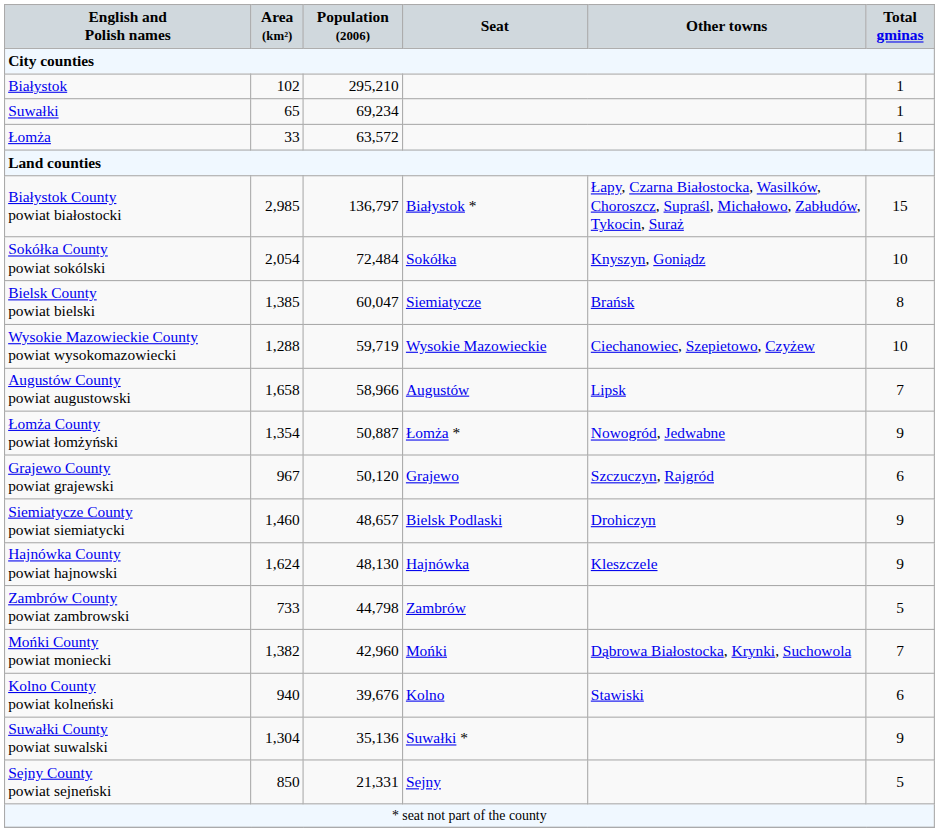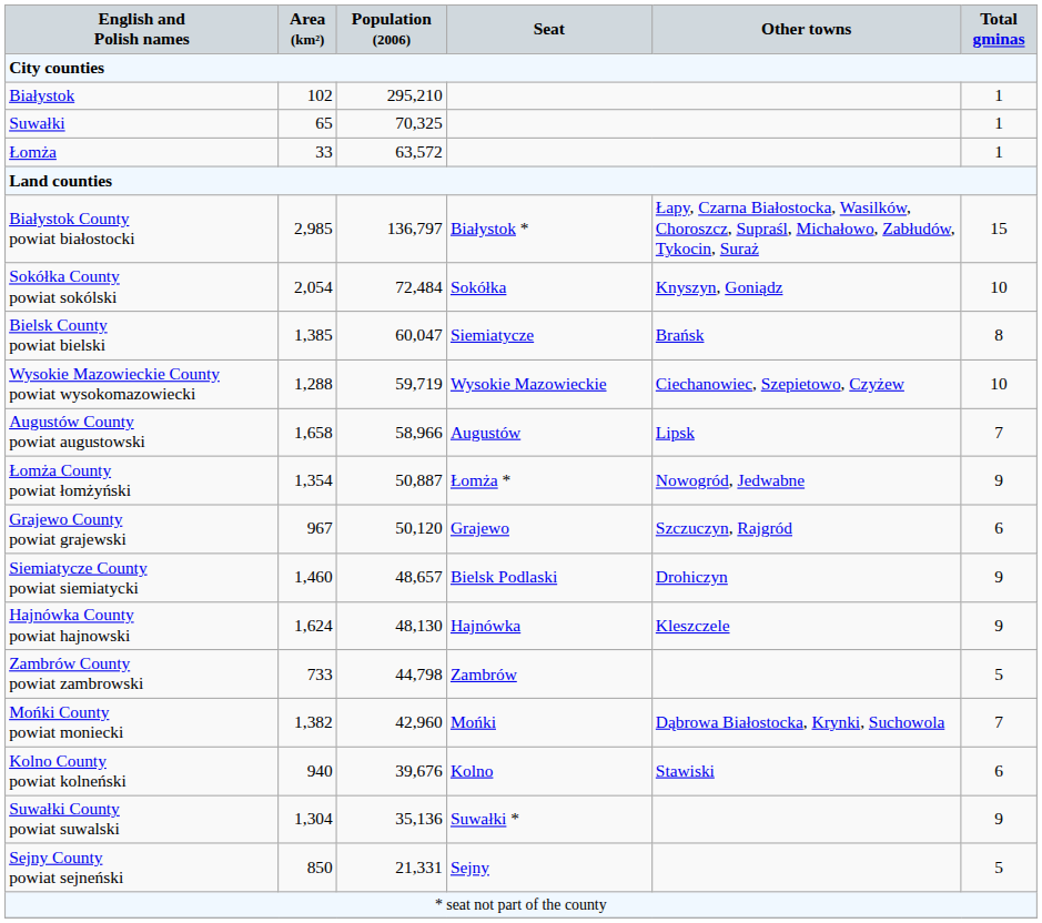Suwałki | Population (2006): 69,234 -> 70,325
